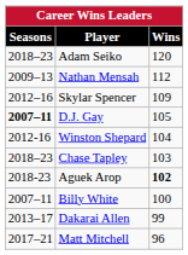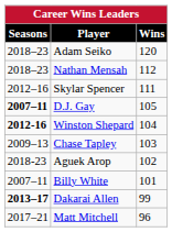Nathan Mensah | Seasons: 2009–13 -> 2018–23
Skylar Spencer | Wins: 109 -> 111
Winston Shepard | Seasons: normal -> bold
Chase Tapley | Seasons: 2018–23 -> 2009–13
Aguek Arop | Wins: bold -> normal
Billy White | Wins: 100 -> 101
Dakarai Allen | Seasons: normal -> bold
